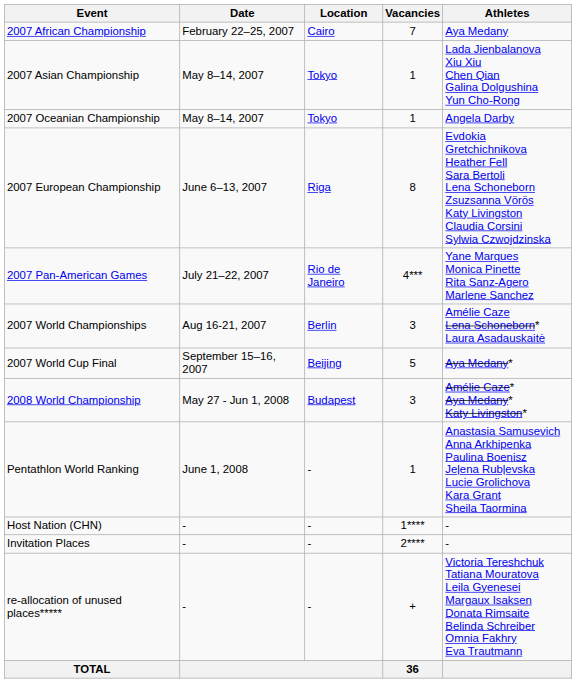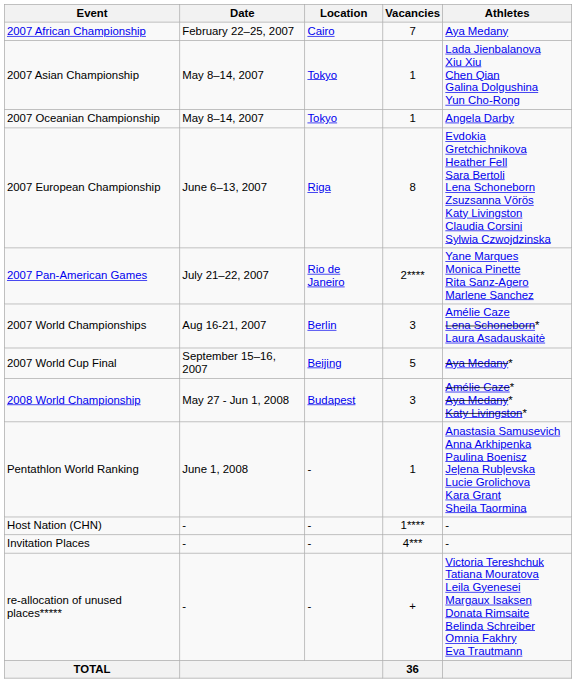2007 Pan-American Games | Vacancies: 4*** -> 2****
Invitation Places | Vacancies: 2**** -> 4***
